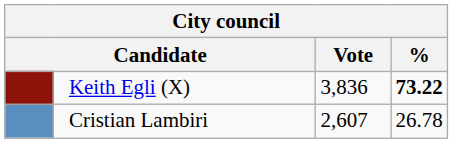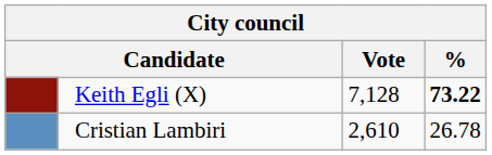Keith Egli (X) | Vote: 3,836 -> 7,128
Cristian Lambiri | Vote: 2,607 -> 2,610
